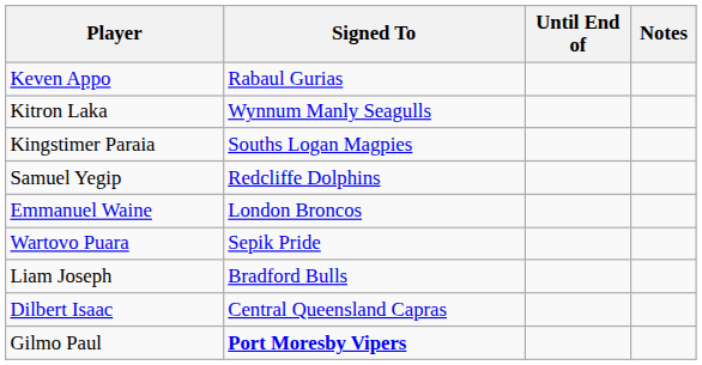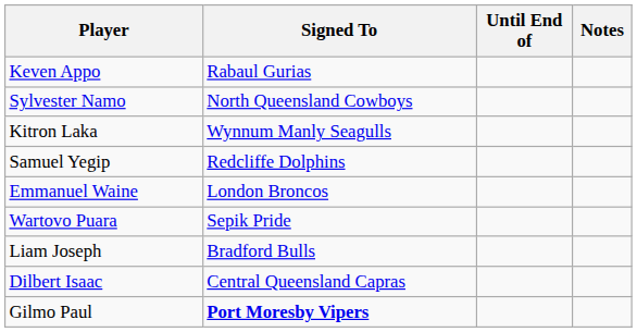+ row: Sylvester Namo | North Queensland Cowboys
- row: Kingstimer Paraia | Souths Logan Magpies
